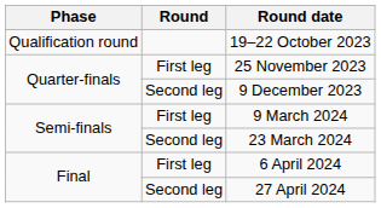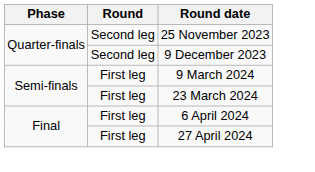- row: Qualification round | 19–22 October 2023
25 November 2023 | Round: First leg -> Second leg
23 March 2024 | Round: Second leg -> First leg
27 April 2024 | Round: Second leg -> First leg
